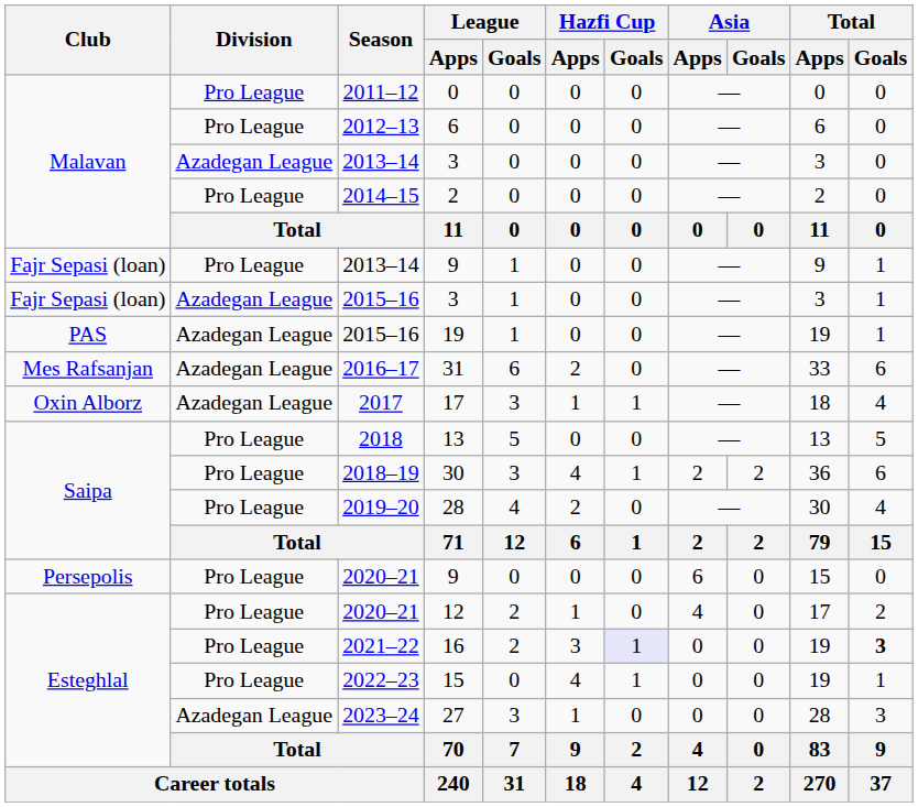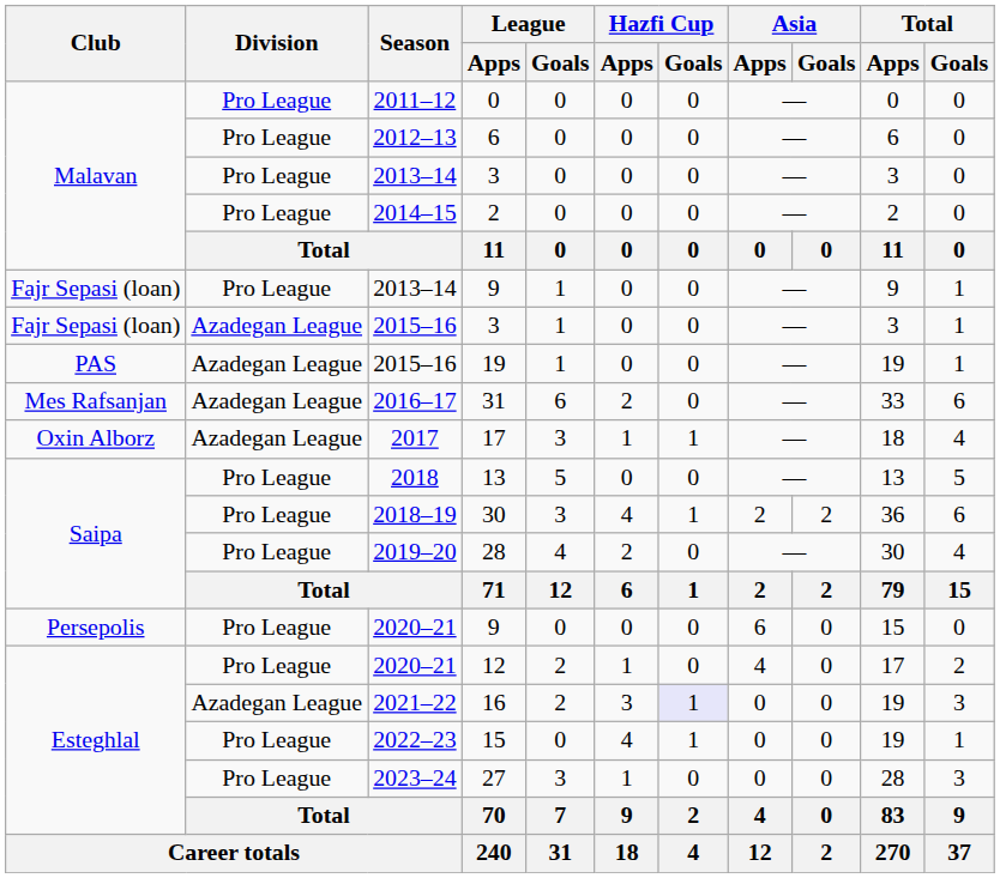2013–14 / 3 | Division: Azadegan League -> Pro League
16 | Division: Pro League -> Azadegan League
16 | Total / Goals: bold -> normal
27 | Division: Azadegan League -> Pro League
